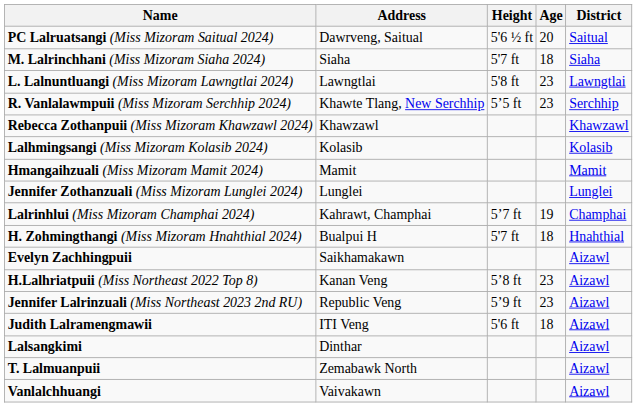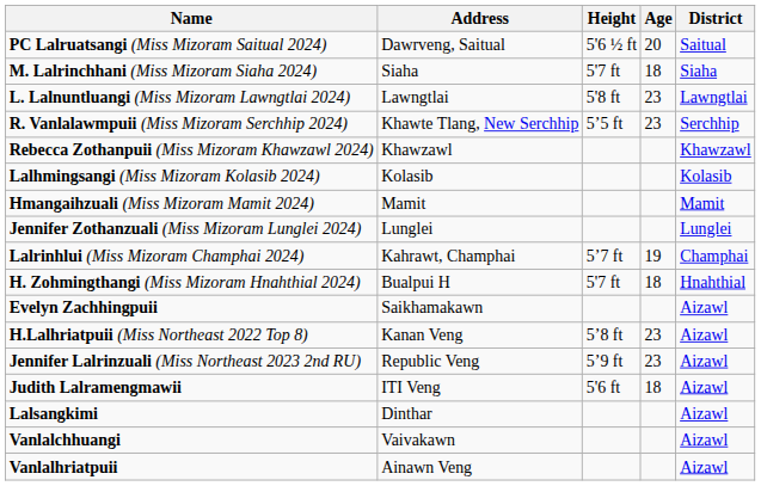- row: T. Lalmuanpuii | Zemabawk North | Aizawl
+ row: Vanlalhriatpuii | Ainawn Veng | Aizawl
